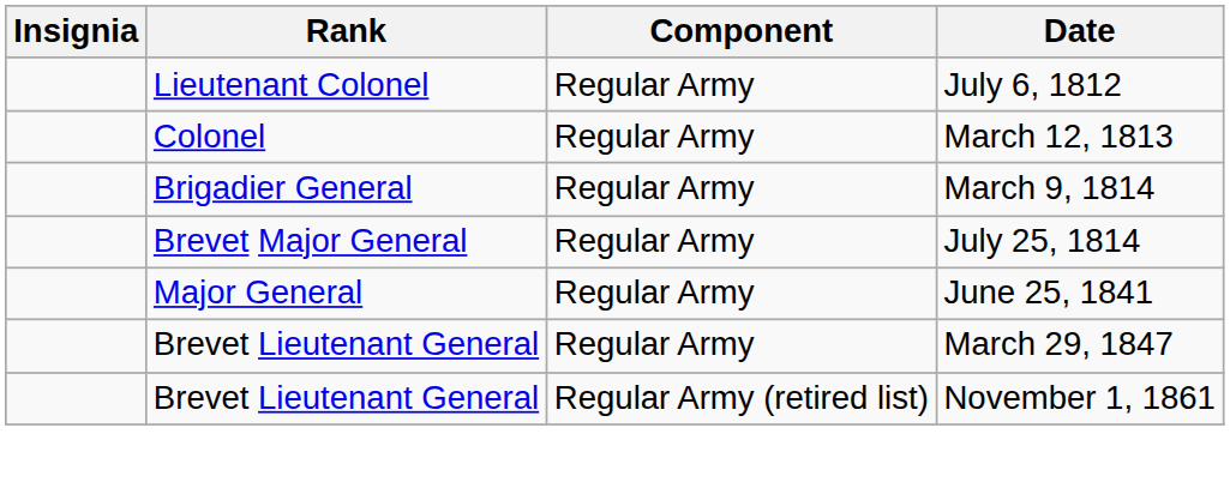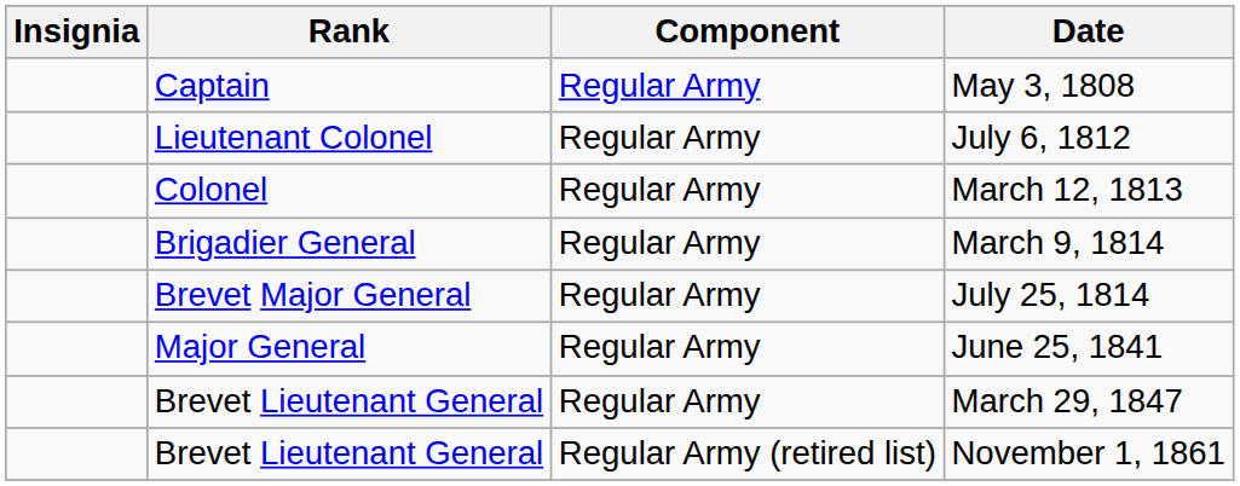+ row: Captain | Regular Army | May 3, 1808
